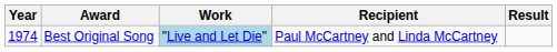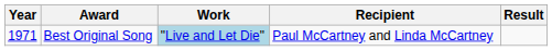Best Original Song | Year: 1974 -> 1971
